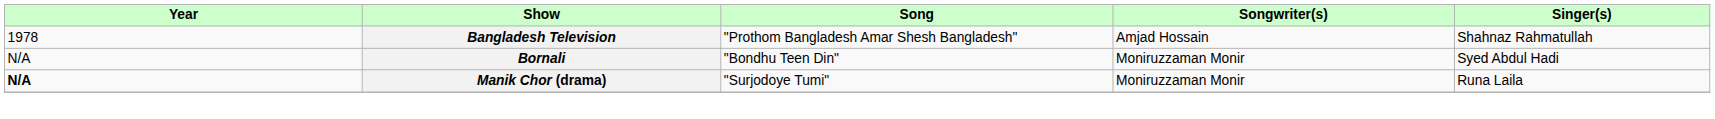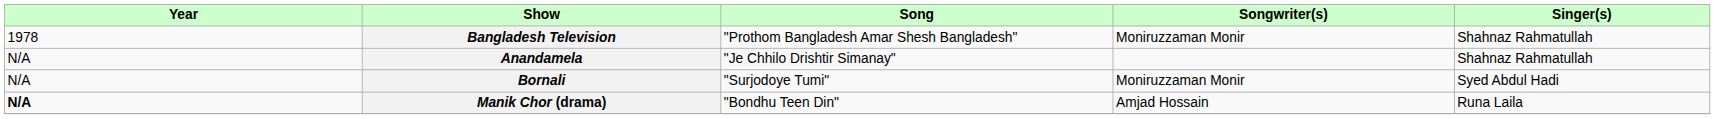Bangladesh Television | Songwriter(s): Amjad Hossain -> Moniruzzaman Monir
+ row: N/A | Anandamela | "Je Chhilo Drishtir Simanay" | Shahnaz Rahmatullah
Bornali | Song: "Bondhu Teen Din" -> "Surjodoye Tumi"
Manik Chor (drama) | Song: "Surjodoye Tumi" -> "Bondhu Teen Din"
Manik Chor (drama) | Songwriter(s): Moniruzzaman Monir -> Amjad Hossain
